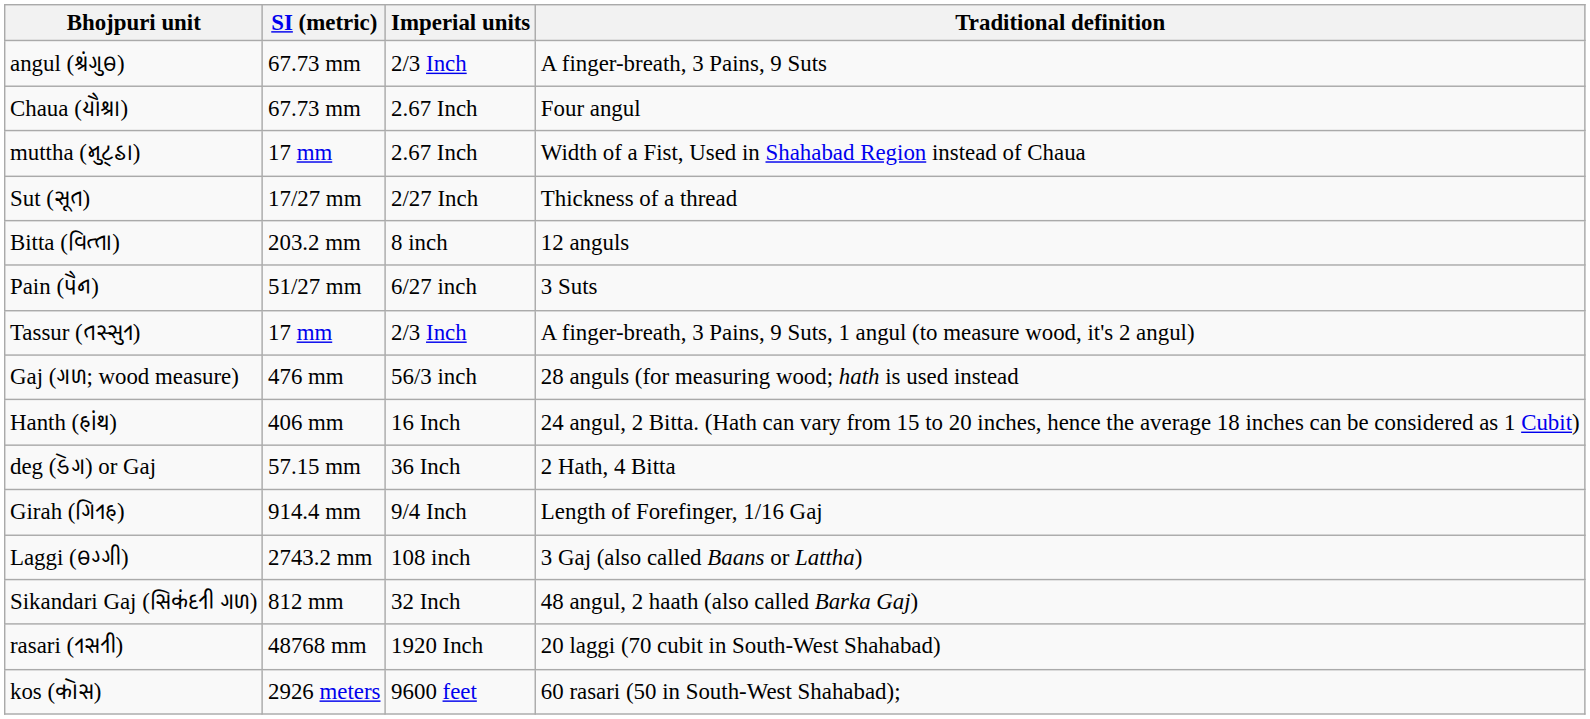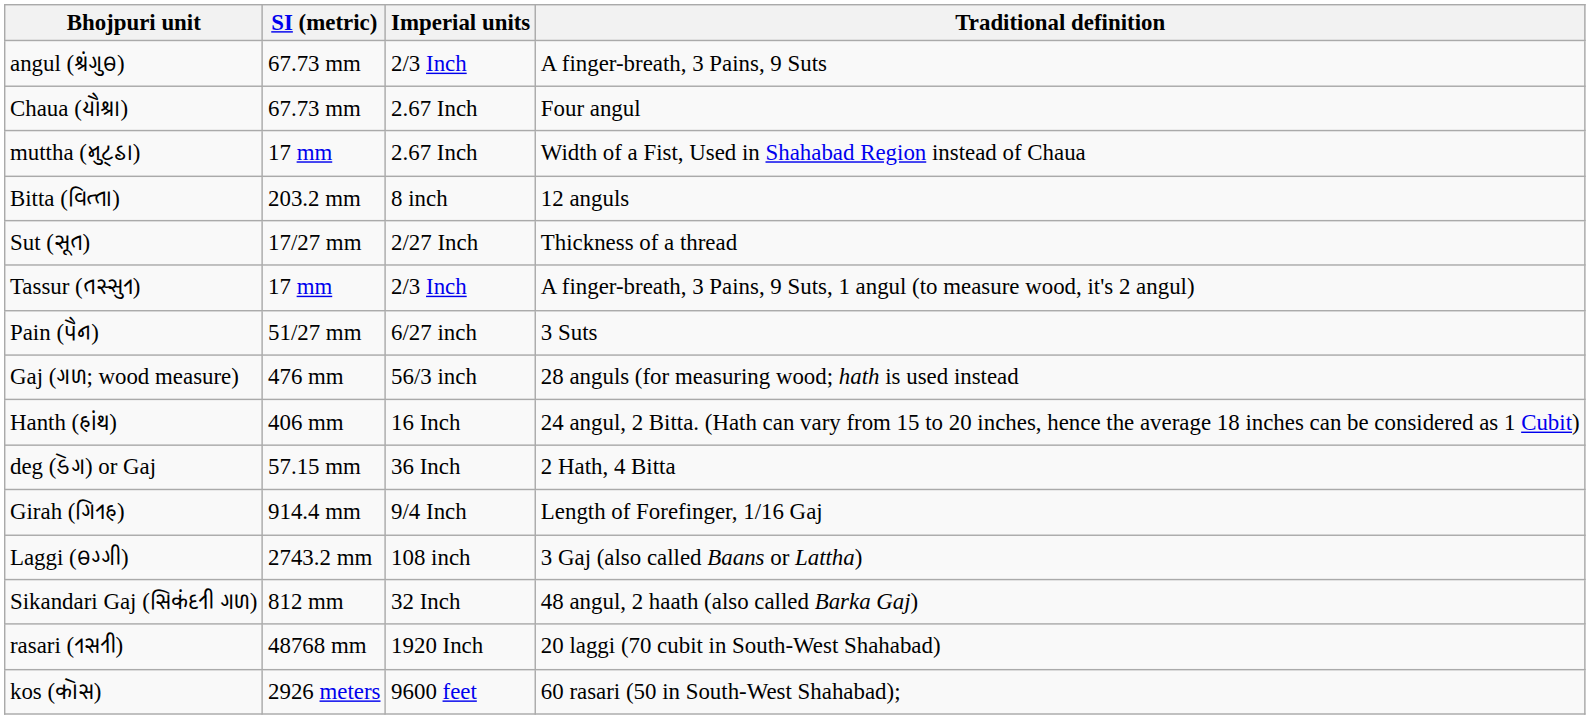rows swapped: Bitta (𑂥𑂱𑂞𑂹𑂞𑂰) <-> Sut (𑂮𑂴𑂞)
rows swapped: Pain (𑂣𑂶𑂢) <-> Tassur (𑂞𑂮𑂹𑂮𑂳𑂩)
